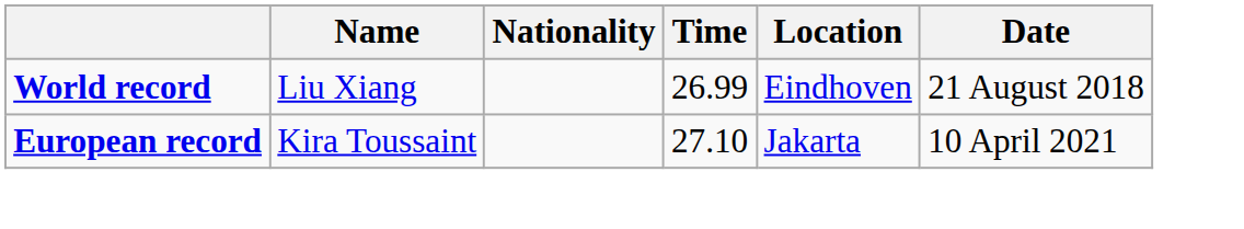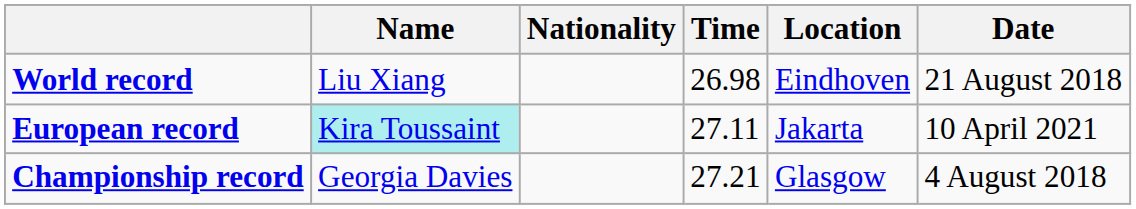World record | Time: 26.99 -> 26.98
European record | Name: no background -> paleturquoise background
European record | Time: 27.10 -> 27.11
+ row: Championship record | Georgia Davies | 27.21 | Glasgow | 4 August 2018
